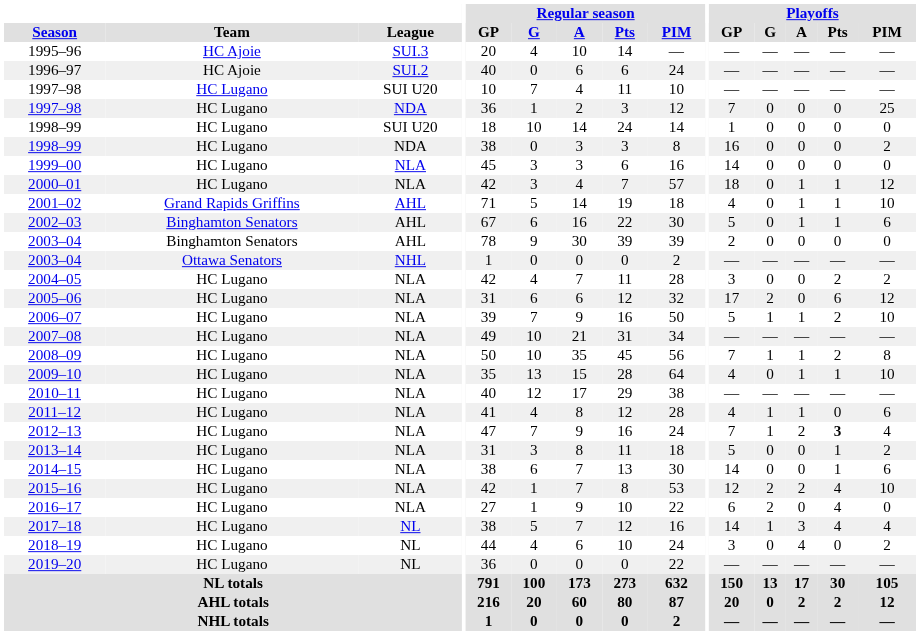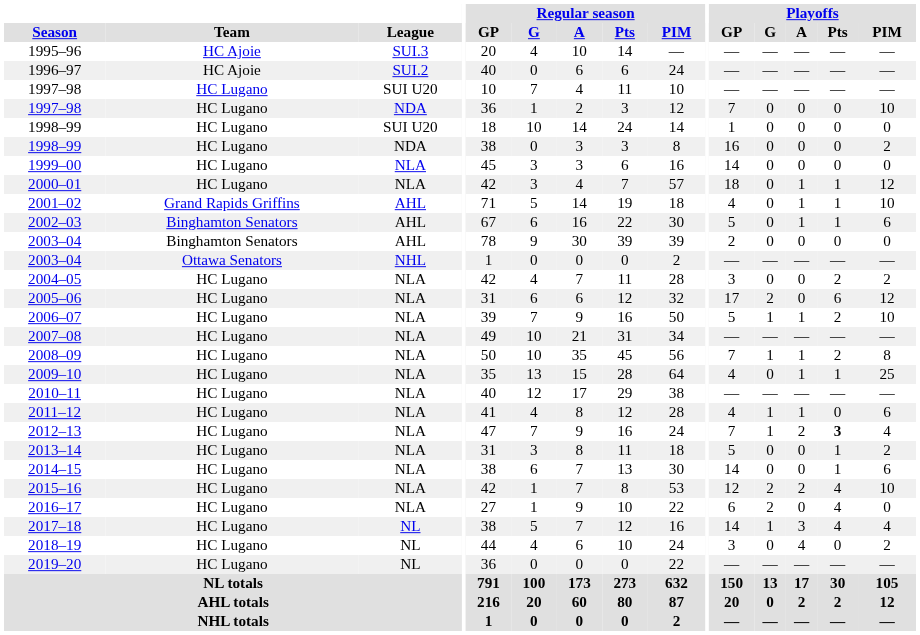1997–98 / NDA | Playoffs / PIM: 25 -> 10
2009–10 | Playoffs / PIM: 10 -> 25
